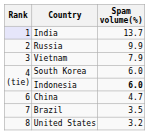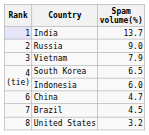Russia | Spam volume(%): 9.9 -> 9.0
South Korea | Spam volume(%): 6.0 -> 6.5
Indonesia | Spam volume(%): bold -> normal
Brazil | Spam volume(%): 3.5 -> 4.5
